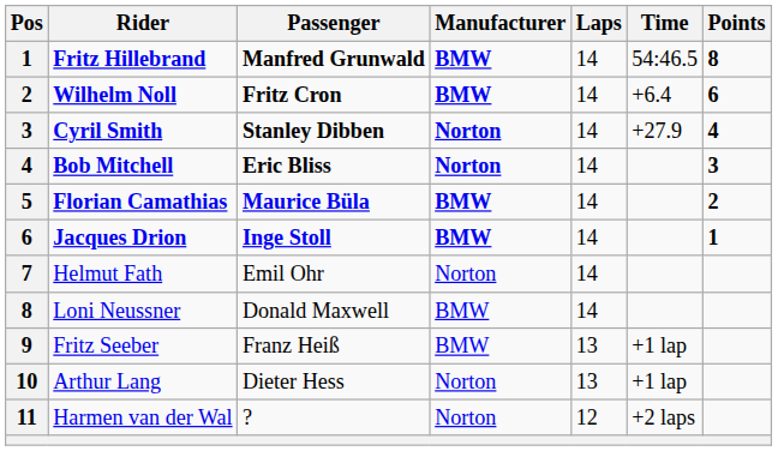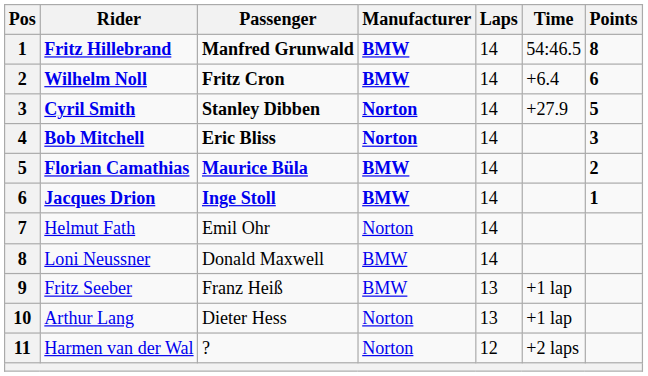Cyril Smith | Points: 4 -> 5
